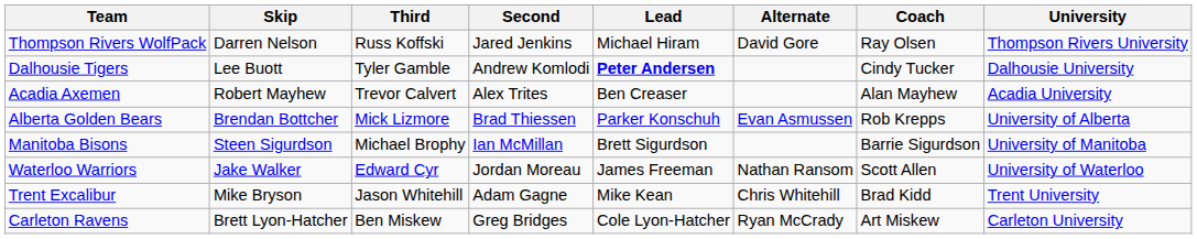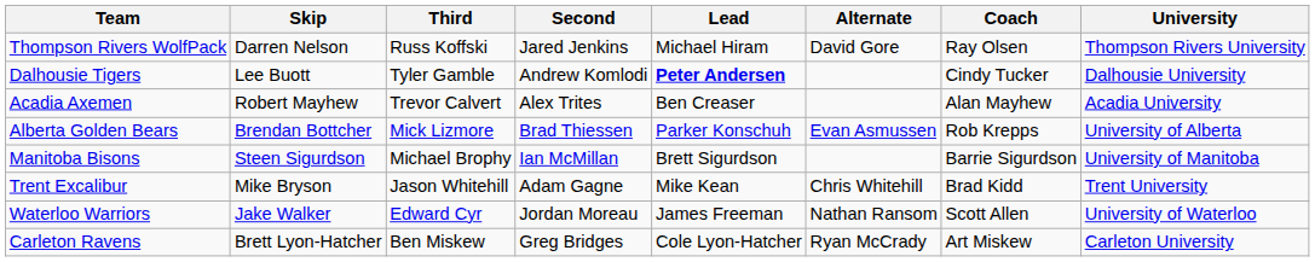rows swapped: Waterloo Warriors <-> Trent Excalibur
